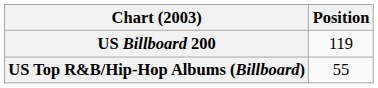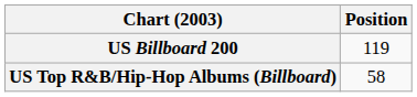US Top R&B/Hip-Hop Albums (Billboard) | Position: 55 -> 58
